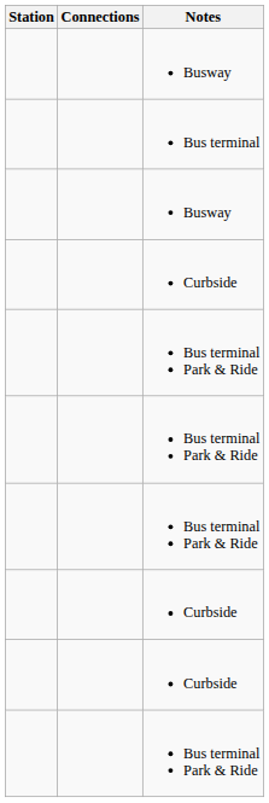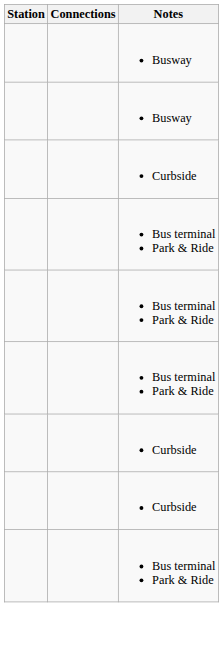- row: Bus terminal
